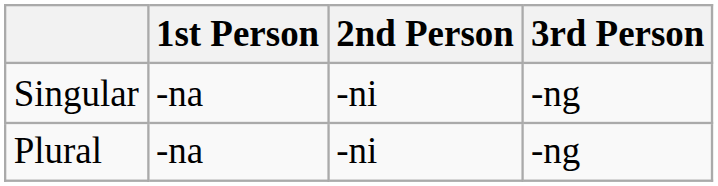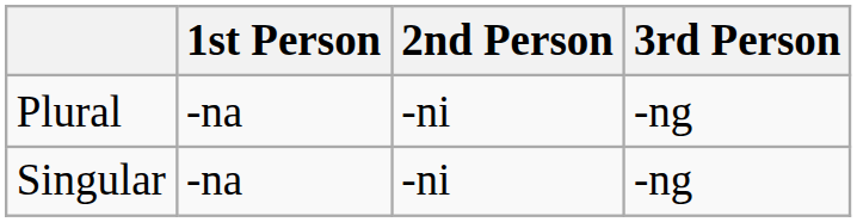rows swapped: Singular <-> Plural
